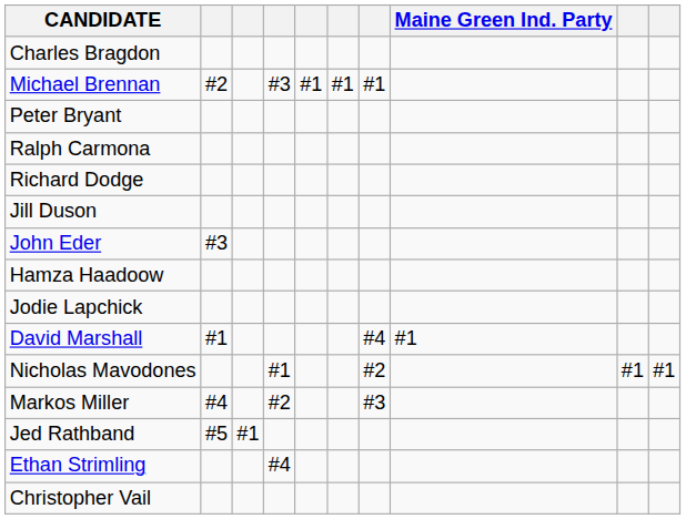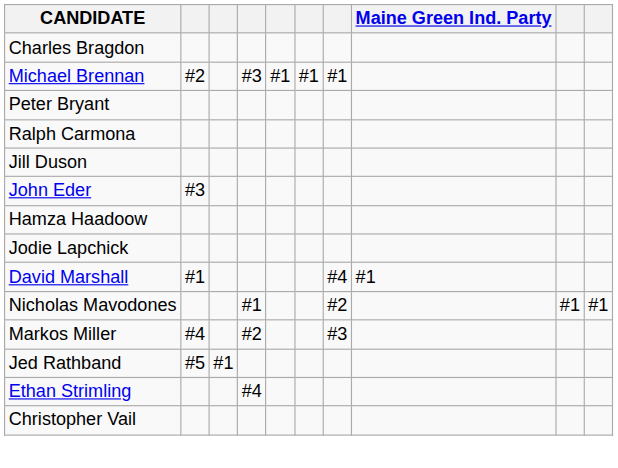- row: Richard Dodge
